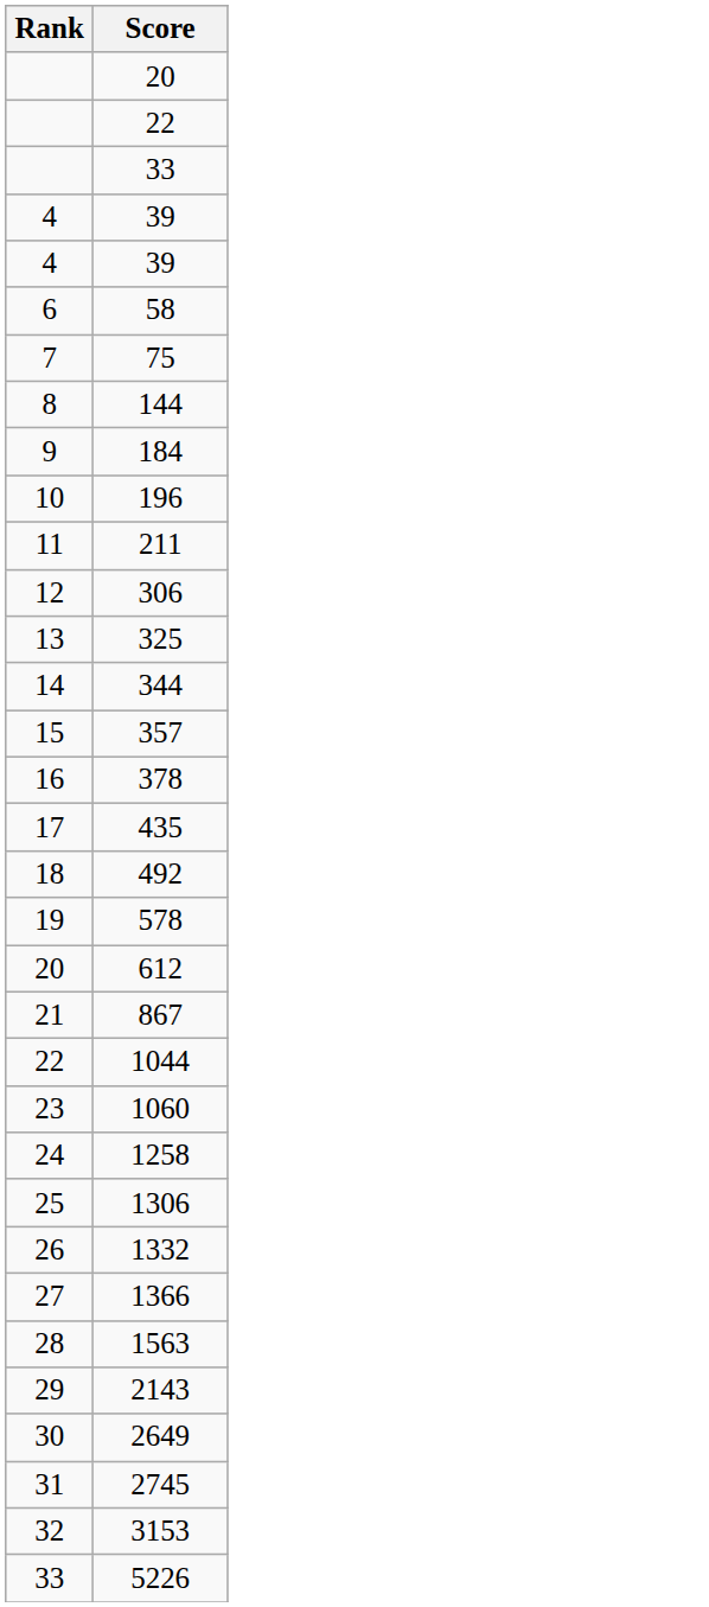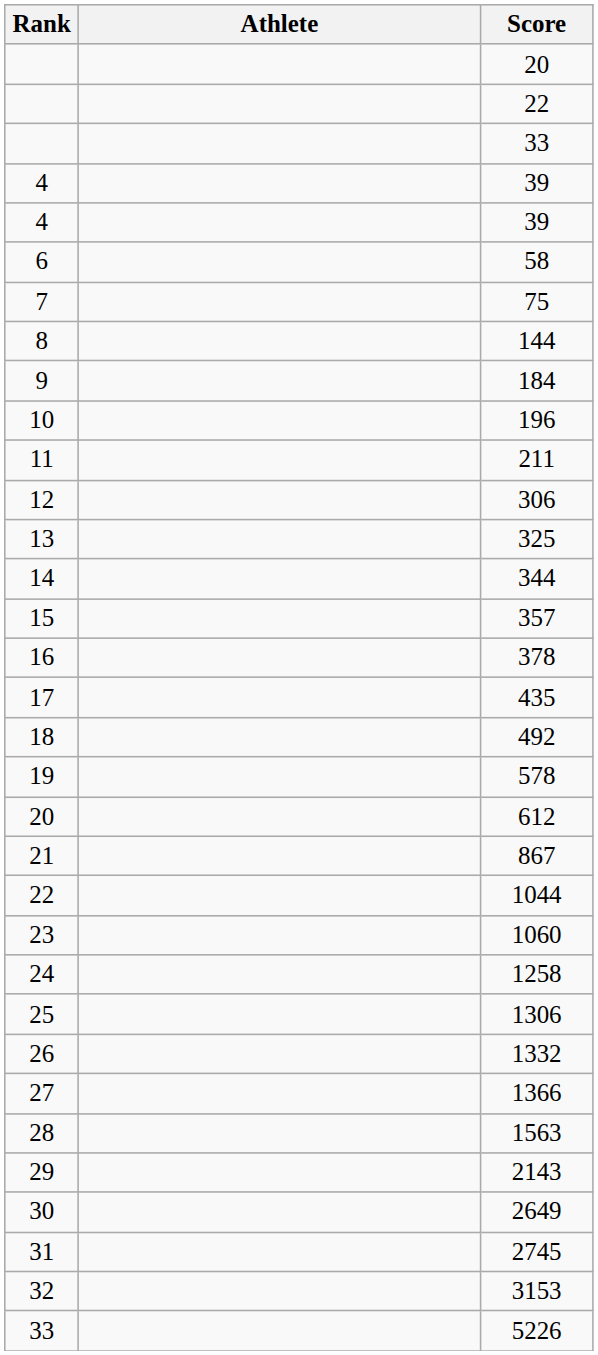+ column: Athlete
